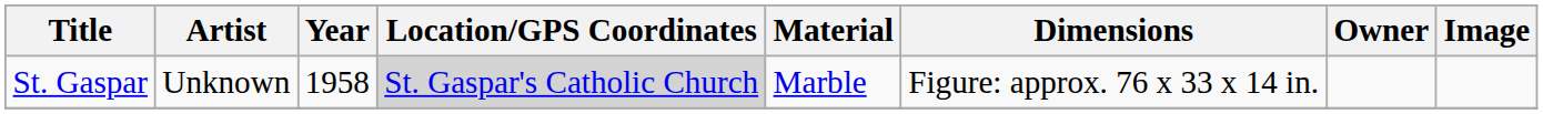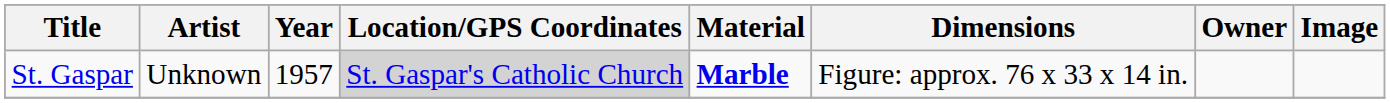St. Gaspar | Year: 1958 -> 1957
St. Gaspar | Material: normal -> bold
